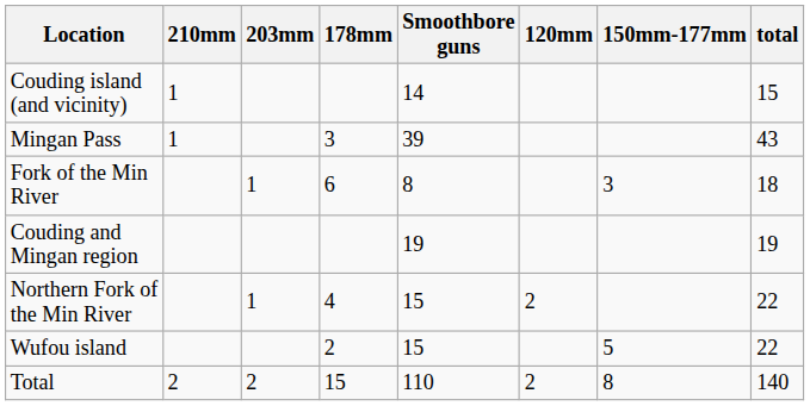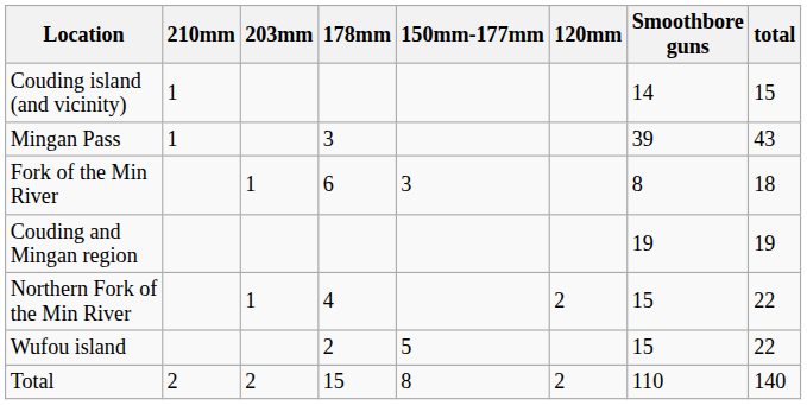columns swapped: 150mm-177mm <-> Smoothbore guns
